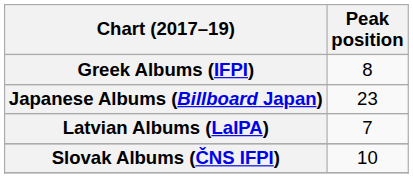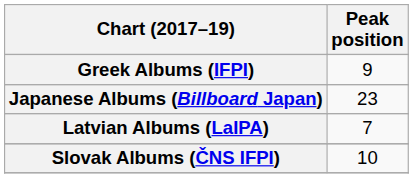Greek Albums (IFPI) | Peak position: 8 -> 9
